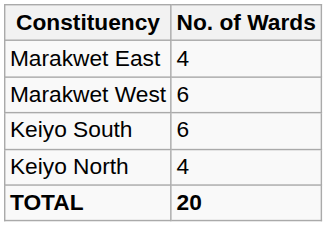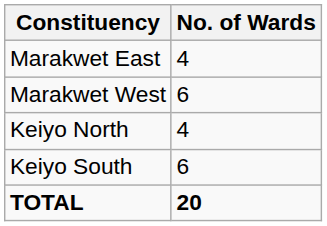rows swapped: Keiyo North <-> Keiyo South
